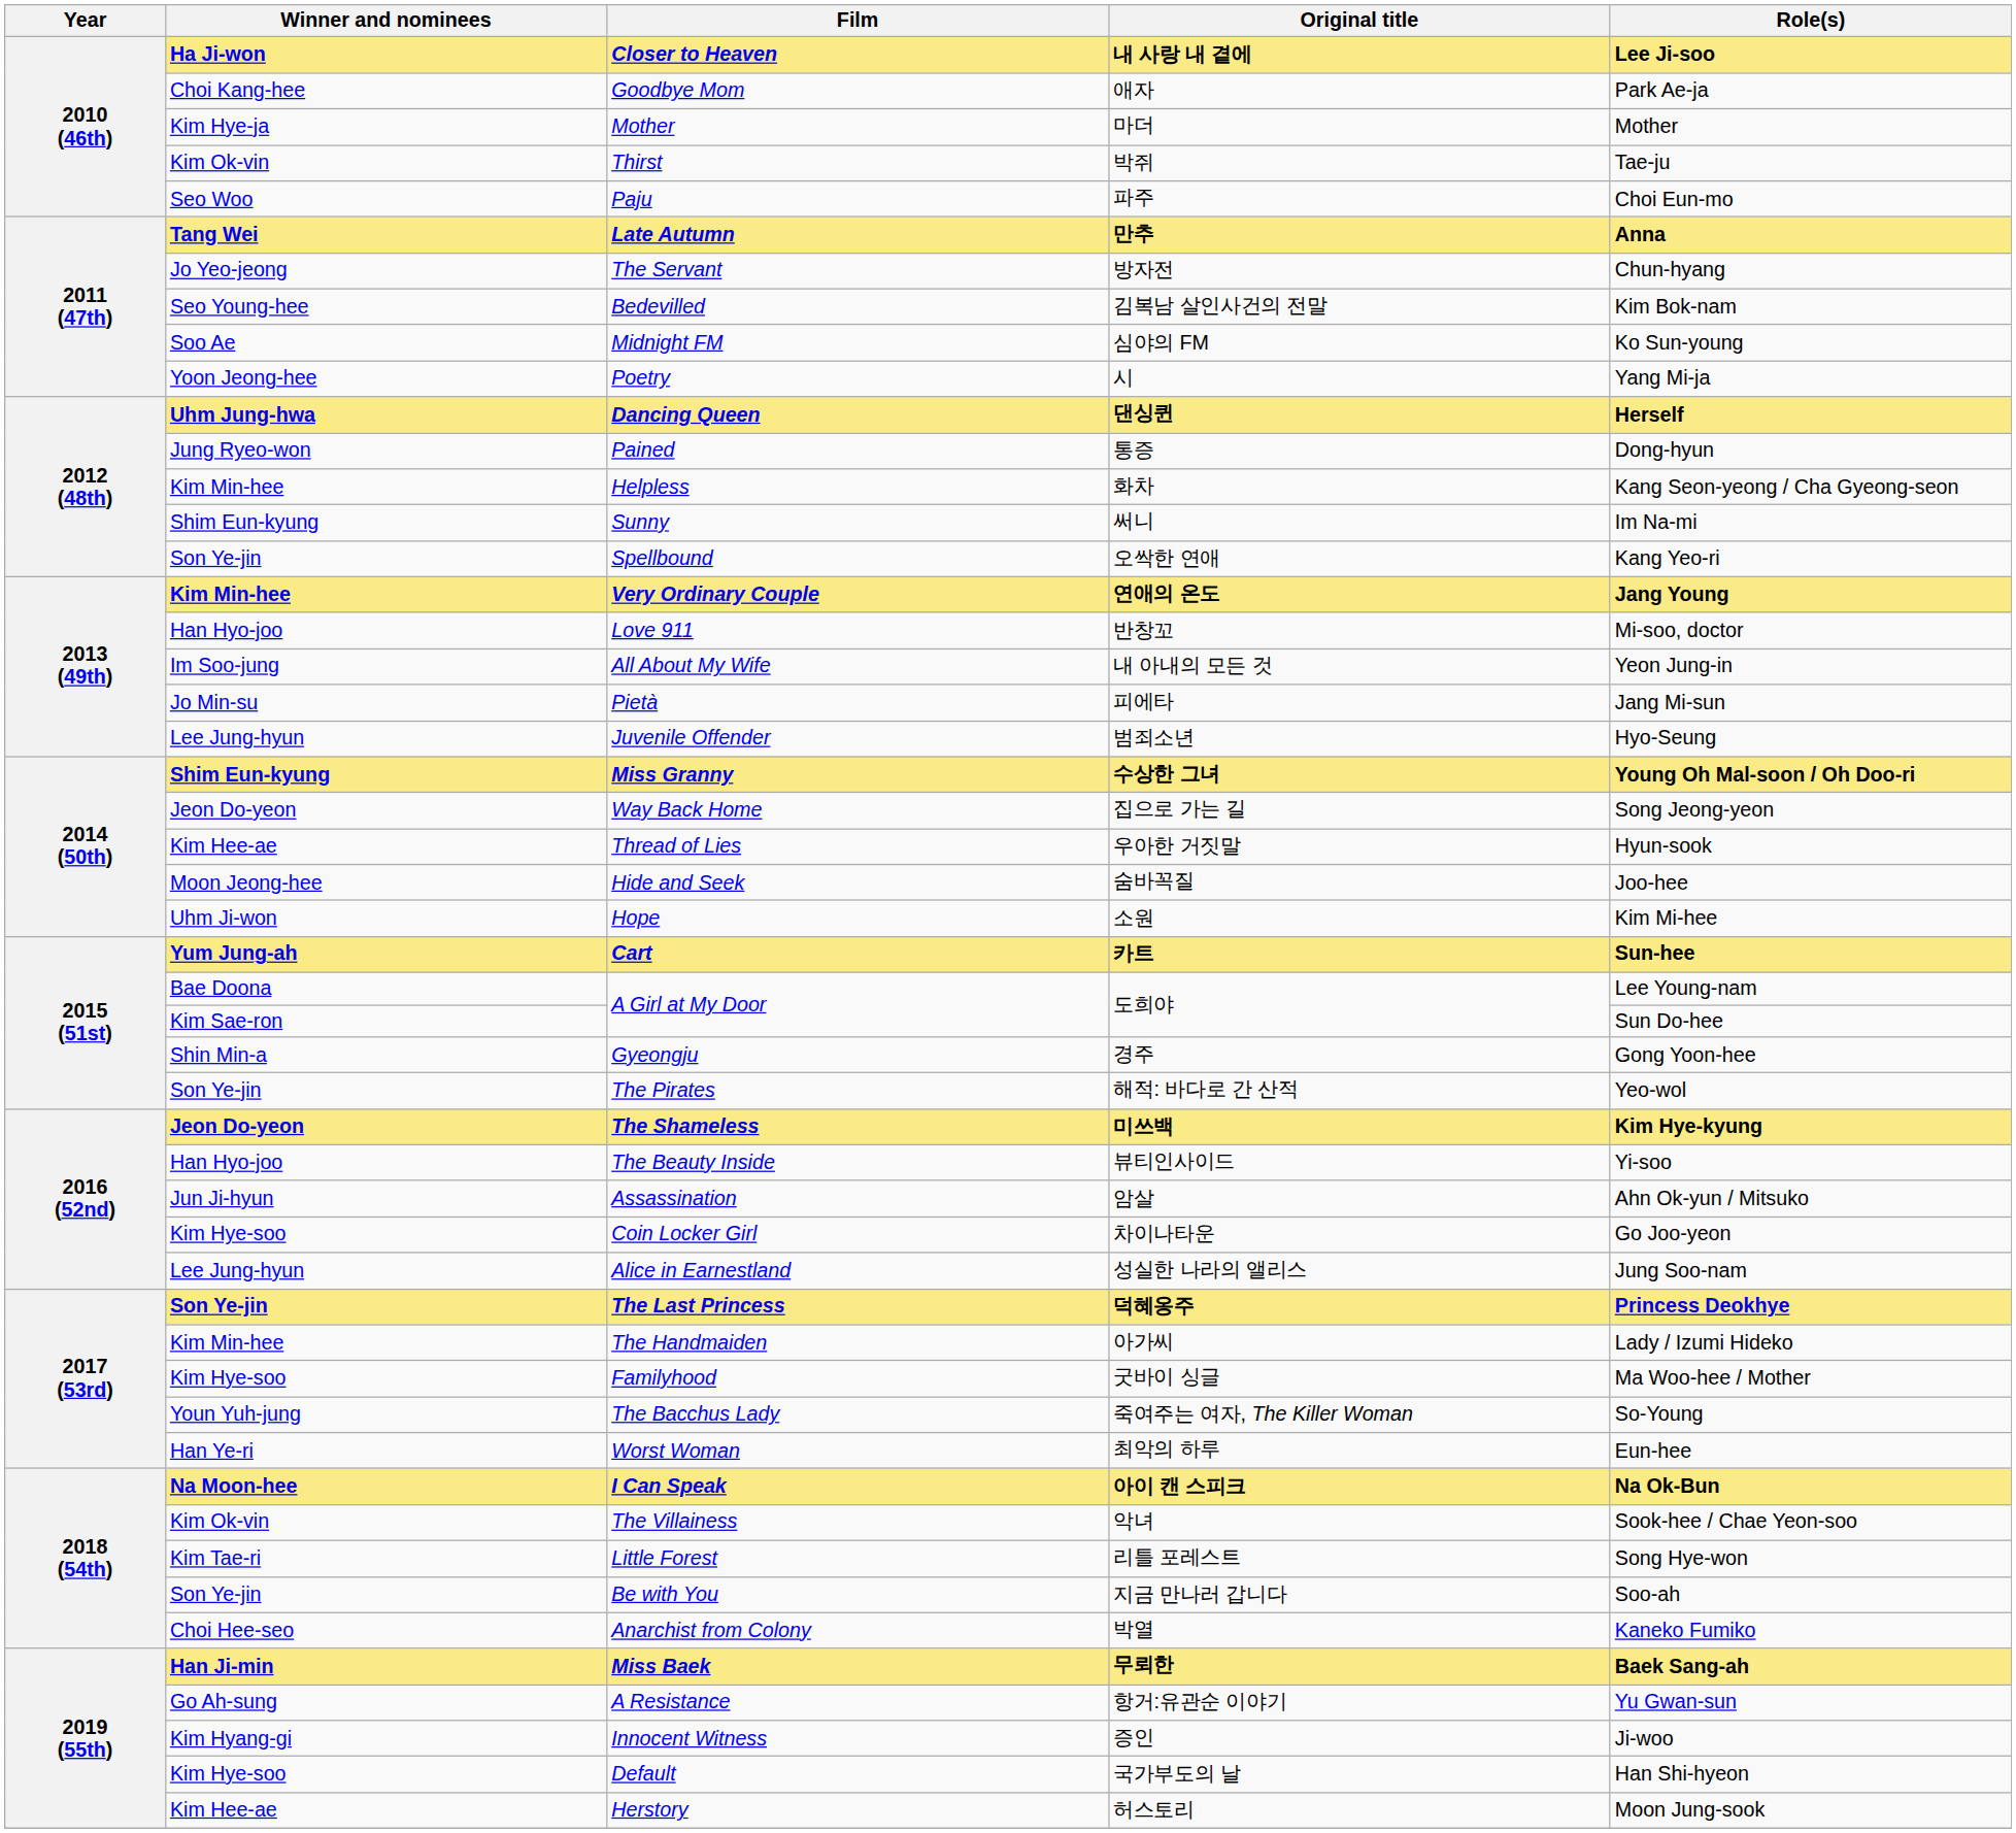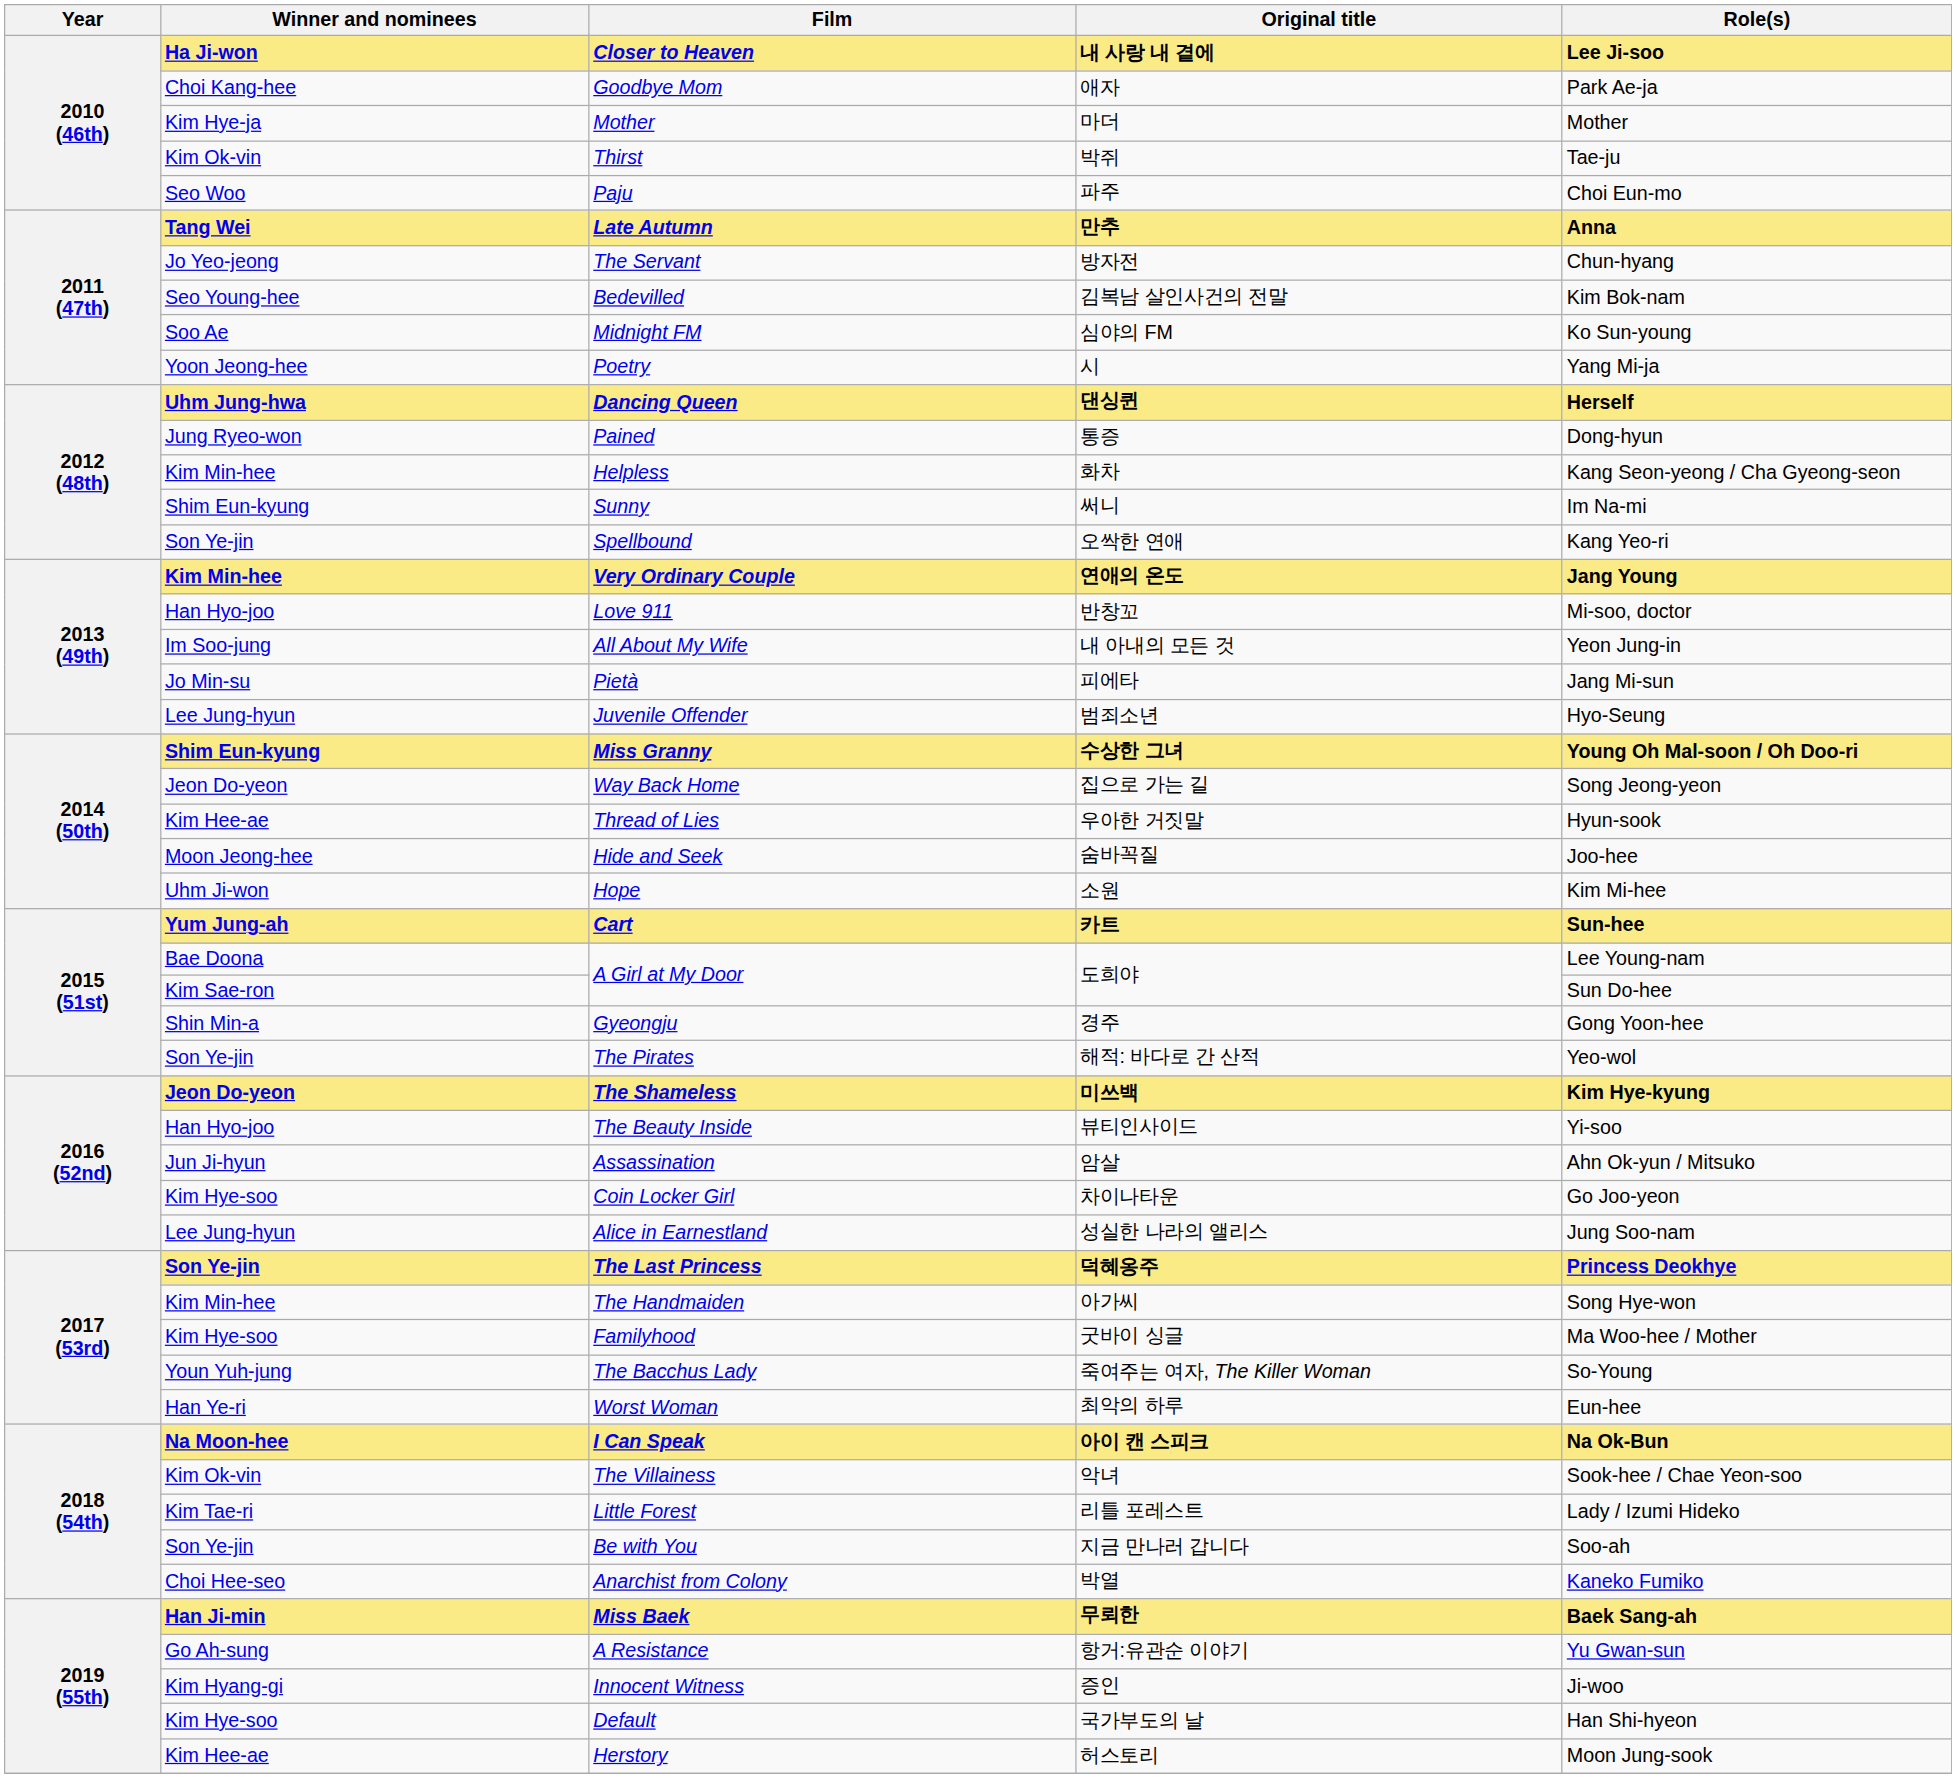The Handmaiden | Role(s): Lady / Izumi Hideko -> Song Hye-won
Little Forest | Role(s): Song Hye-won -> Lady / Izumi Hideko
